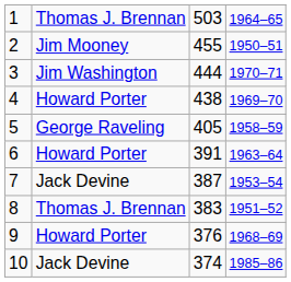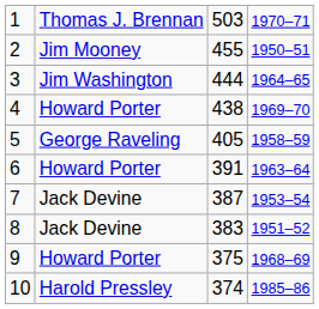1 | column 4: 1964–65 -> 1970–71
3 | column 4: 1970–71 -> 1964–65
8 | column 2: Thomas J. Brennan -> Jack Devine
9 | column 3: 376 -> 375
10 | column 2: Jack Devine -> Harold Pressley
